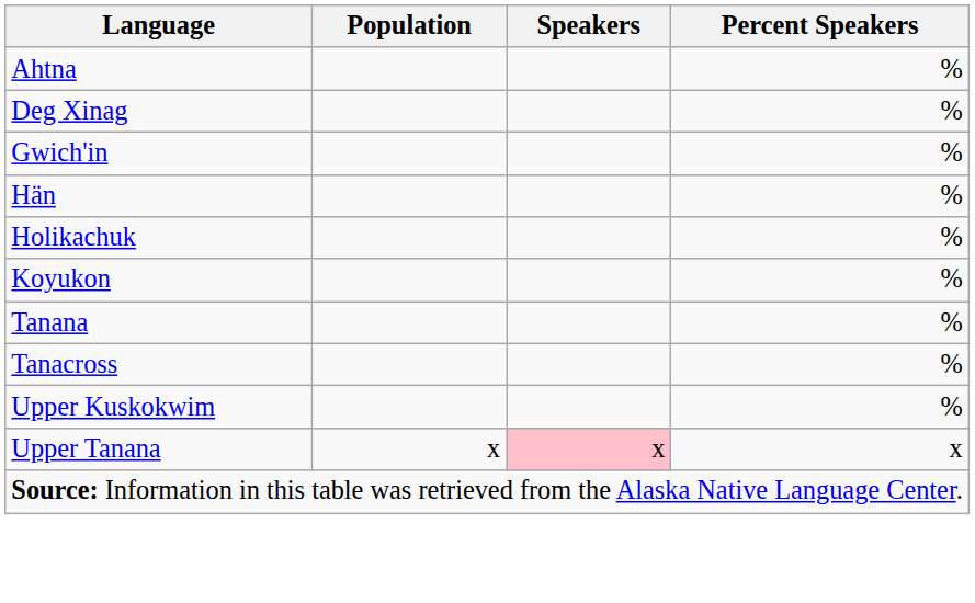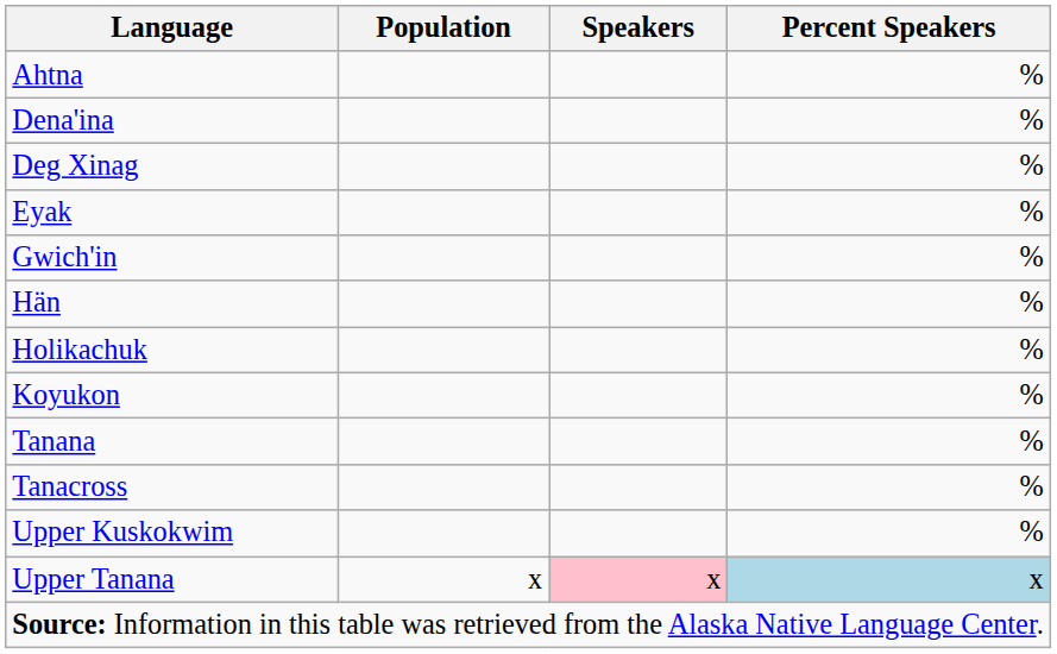+ row: Dena'ina | %
+ row: Eyak | %
Upper Tanana | Percent Speakers: no background -> lightblue background
